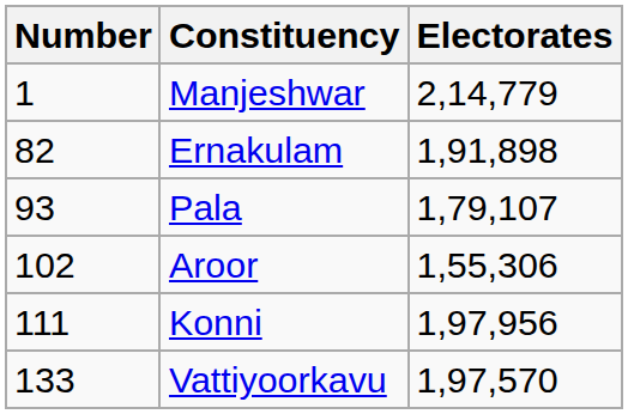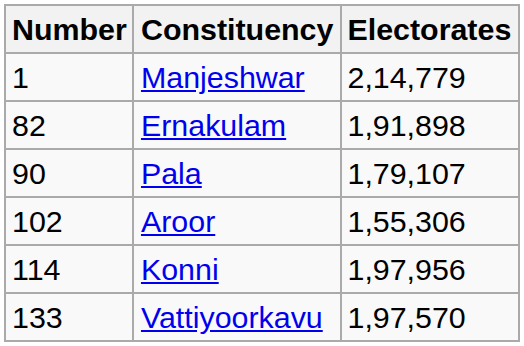Pala | Number: 93 -> 90
Konni | Number: 111 -> 114
